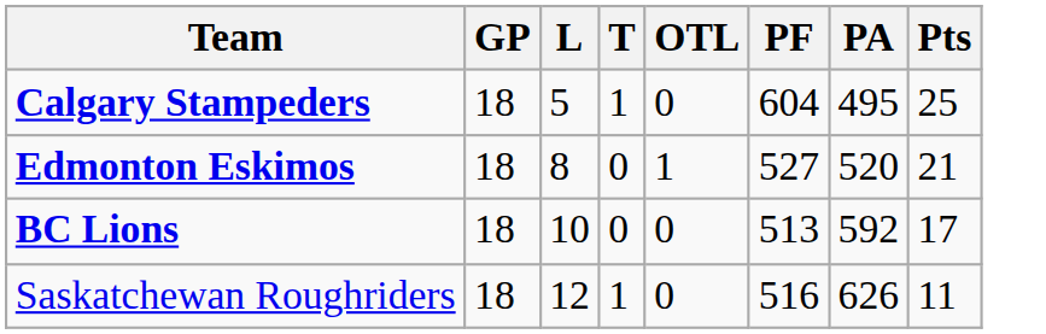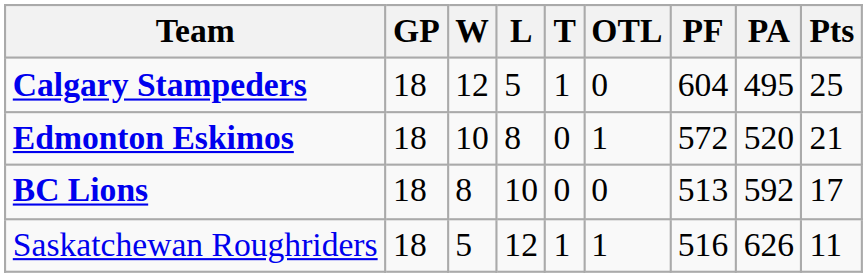+ column: W | 12 | 10 | 8 | 5
Edmonton Eskimos | PF: 527 -> 572
Saskatchewan Roughriders | OTL: 0 -> 1
